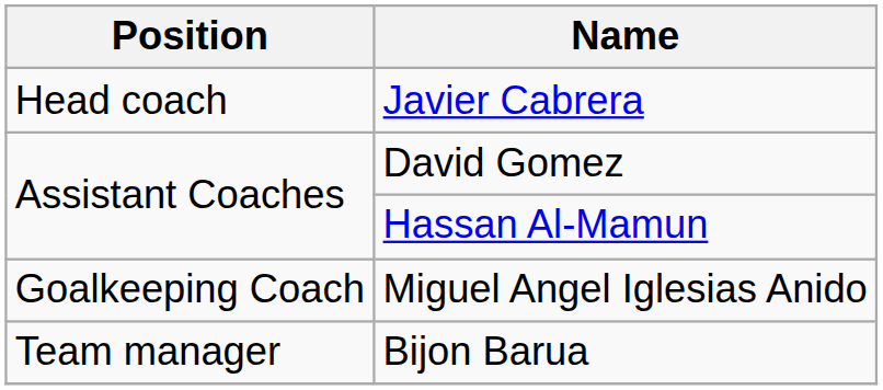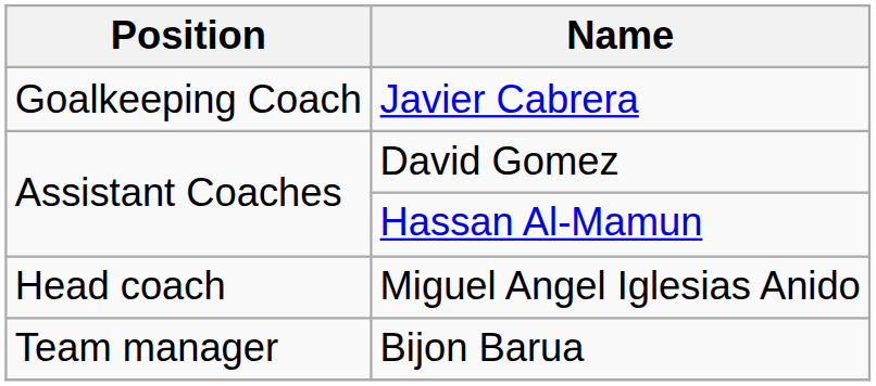Javier Cabrera | Position: Head coach -> Goalkeeping Coach
Miguel Angel Iglesias Anido | Position: Goalkeeping Coach -> Head coach
